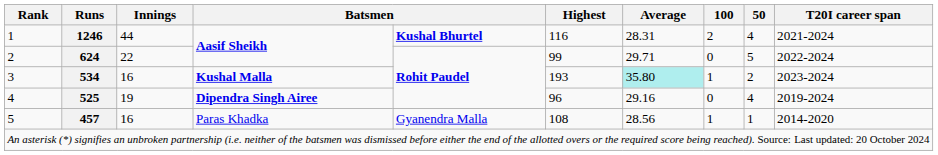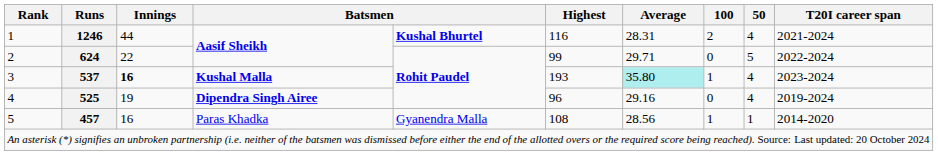3 | Runs: 534 -> 537
3 | Innings: normal -> bold
3 | 50: 2 -> 4
